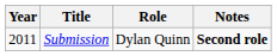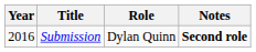Submission | Year: 2011 -> 2016
